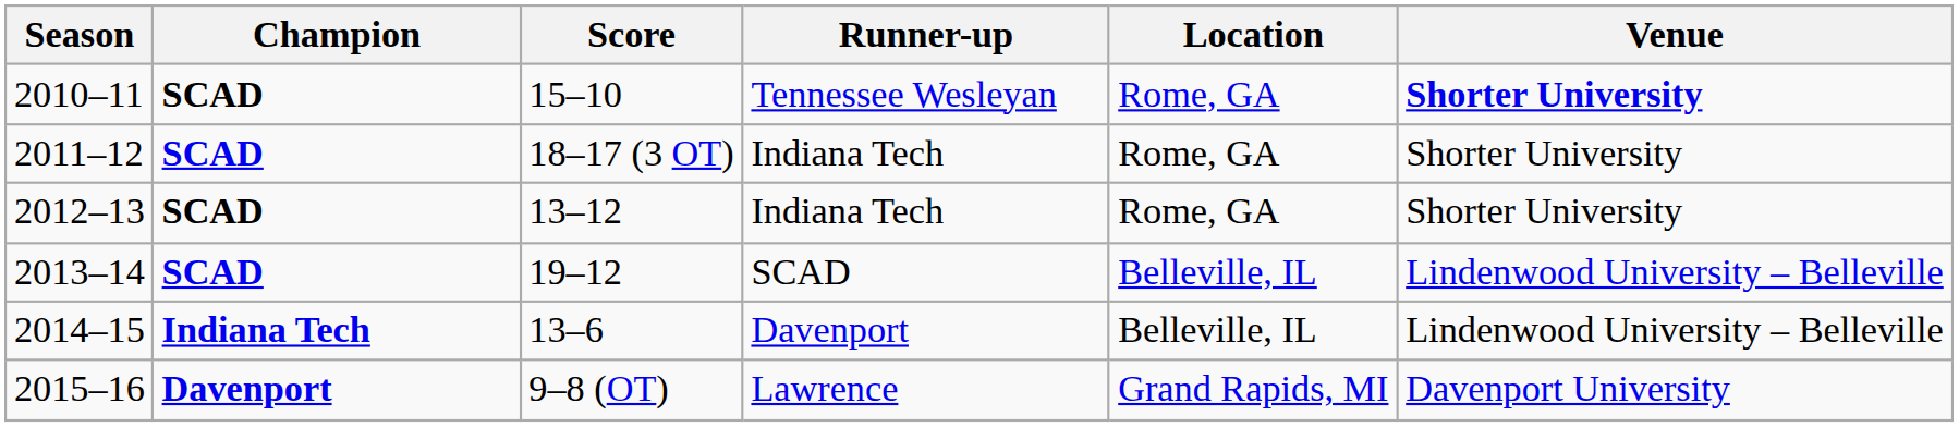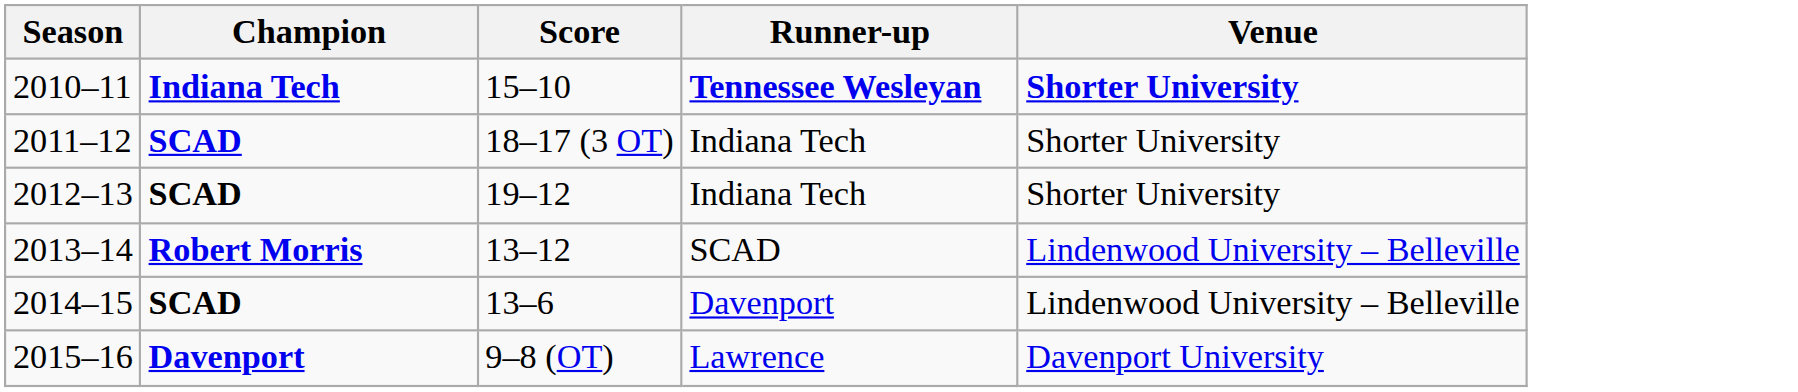- column: Location | Rome, GA | Rome, GA | Rome, GA | Belleville, IL | Belleville, IL | Grand Rapids, MI
2010–11 | Champion: SCAD -> Indiana Tech
2010–11 | Runner-up: normal -> bold
2012–13 | Score: 13–12 -> 19–12
2013–14 | Champion: SCAD -> Robert Morris
2013–14 | Score: 19–12 -> 13–12
2014–15 | Champion: Indiana Tech -> SCAD
